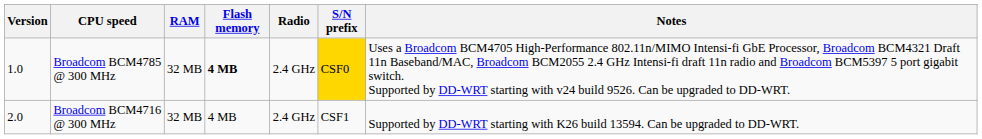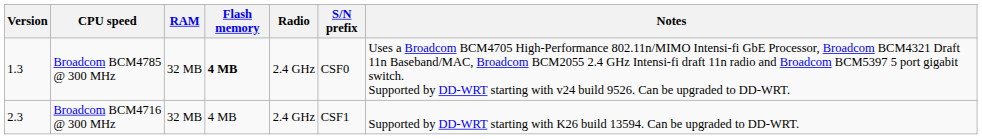Broadcom BCM4785 @ 300 MHz | Version: 1.0 -> 1.3
Broadcom BCM4785 @ 300 MHz | S/N prefix: gold background -> no background
Broadcom BCM4716 @ 300 MHz | Version: 2.0 -> 2.3
